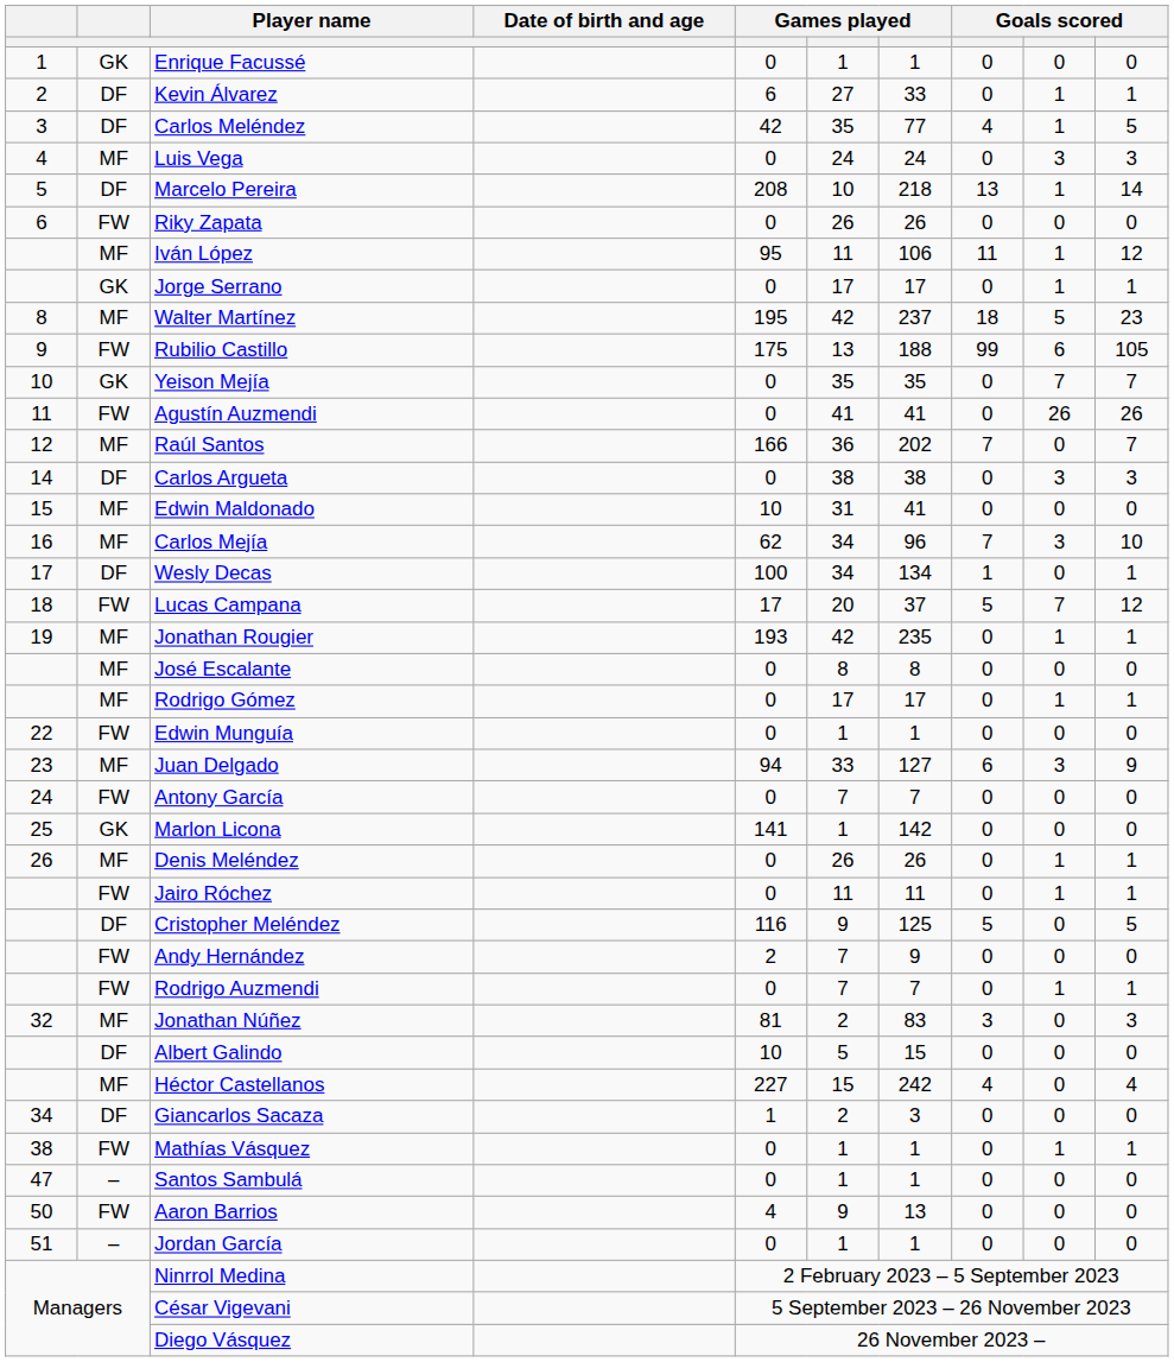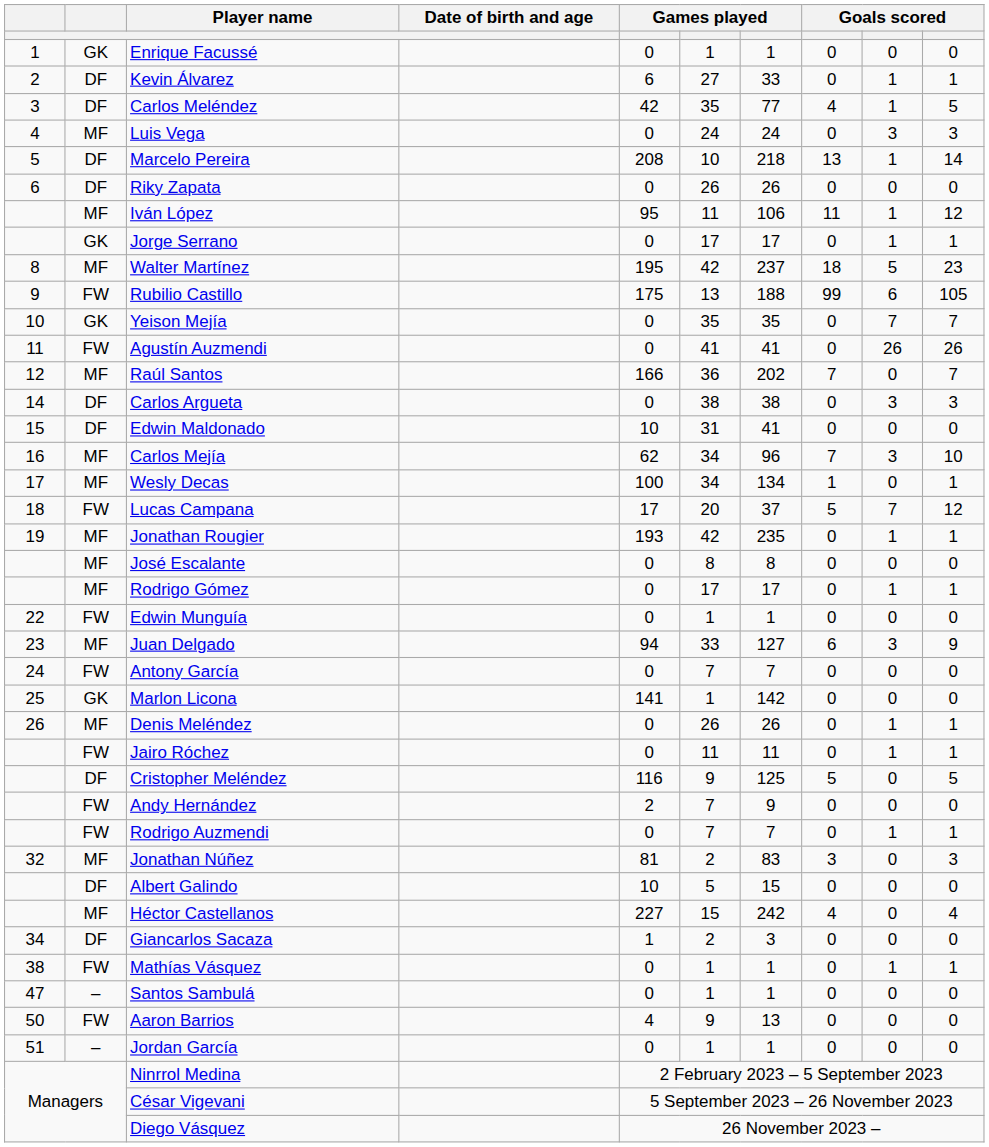Riky Zapata | column 2: FW -> DF
Edwin Maldonado | column 2: MF -> DF
Wesly Decas | column 2: DF -> MF
